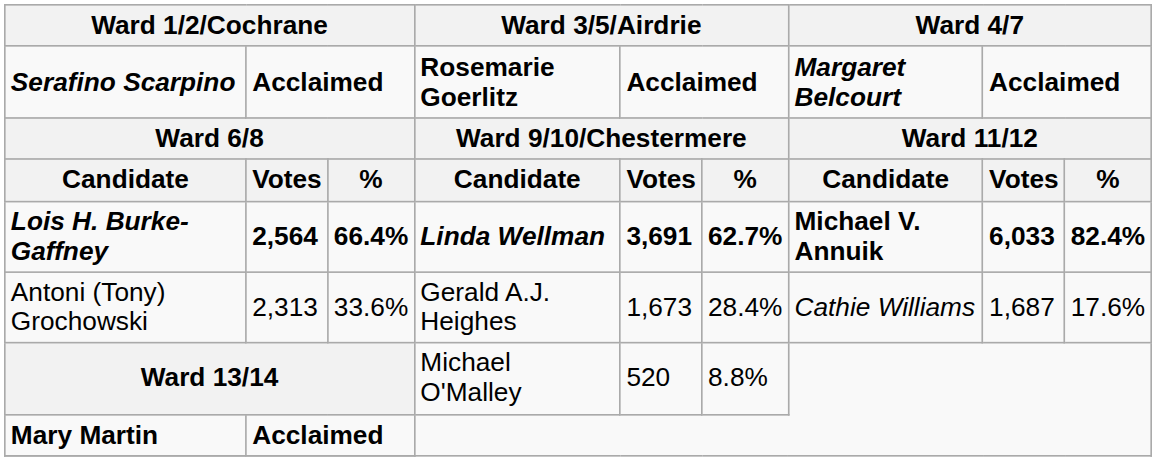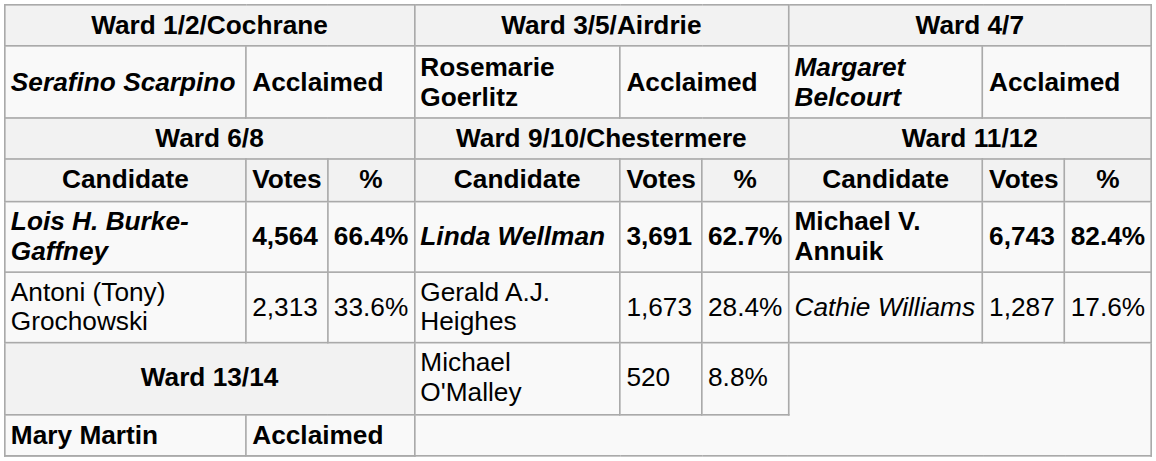Lois H. Burke-Gaffney | column 2: 2,564 -> 4,564
Lois H. Burke-Gaffney | column 8: 6,033 -> 6,743
Antoni (Tony) Grochowski | column 8: 1,687 -> 1,287
